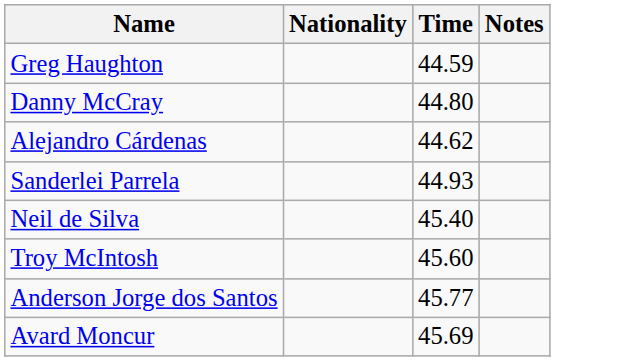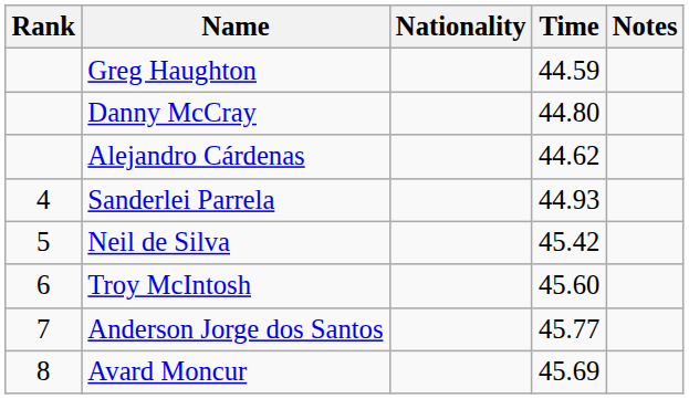+ column: Rank | 4 | 5 | 6 | 7 | 8
Neil de Silva | Time: 45.40 -> 45.42
